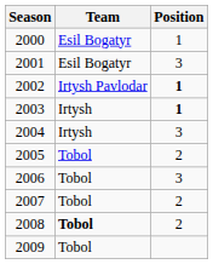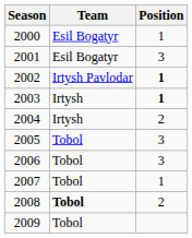2004 | Position: 3 -> 2
2005 | Position: 2 -> 3
2007 | Position: 2 -> 1
